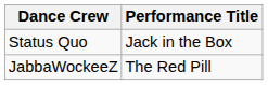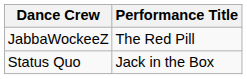rows swapped: Status Quo <-> JabbaWockeeZ
